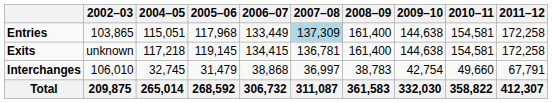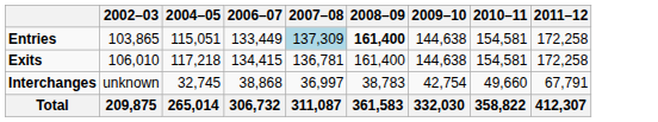- column: 2005–06 | 117,968 | 119,145 | 31,479 | 268,592
Entries | 2008–09: normal -> bold
Exits | 2002–03: unknown -> 106,010
Interchanges | 2002–03: 106,010 -> unknown
